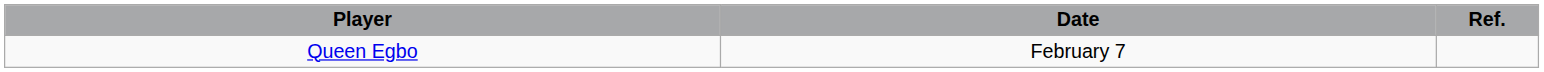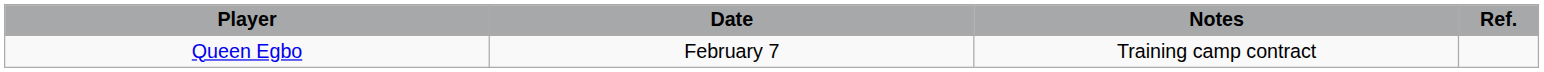+ column: Notes | Training camp contract
